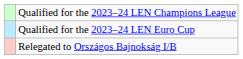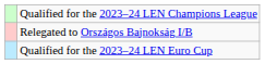rows swapped: Qualified for the 2023–24 LEN Euro Cup <-> Relegated to Országos Bajnokság I/B
